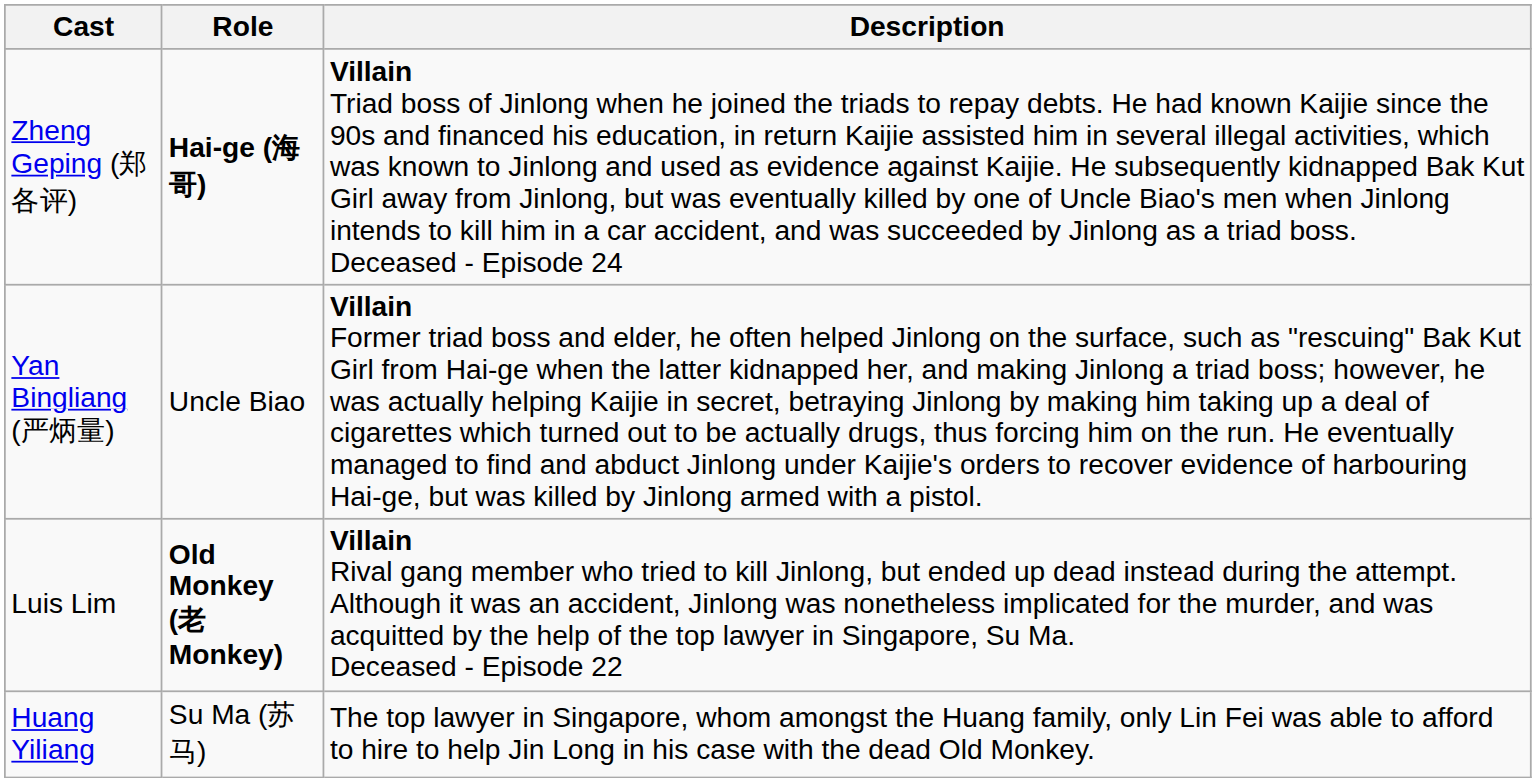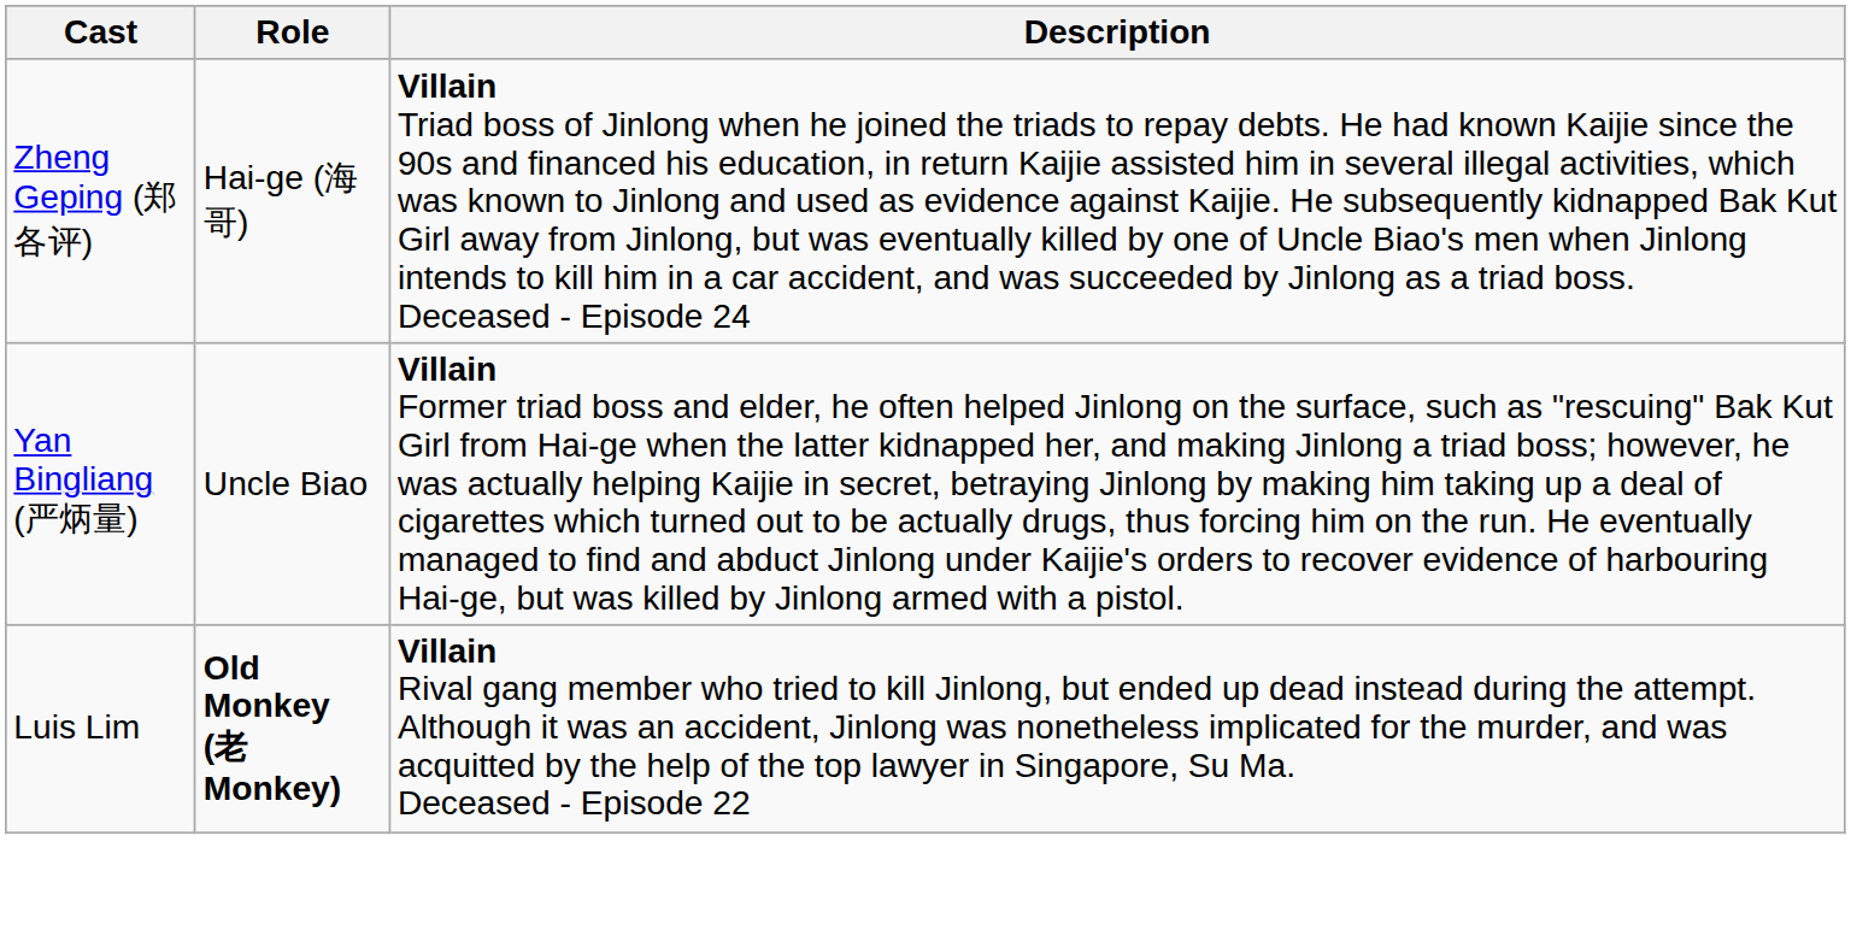Zheng Geping (郑各评) | Role: bold -> normal
- row: Huang Yiliang | Su Ma (苏马) | The top lawyer in Singapore, whom amongst the Huang family, only Lin Fei was able to afford to hire to help Jin Long in his case with the dead Old Monkey.
